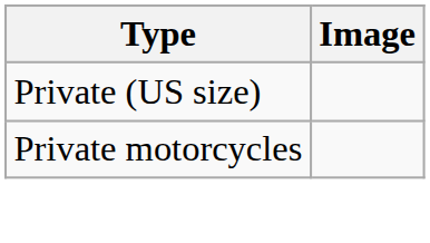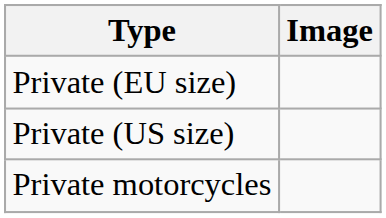+ row: Private (EU size)
